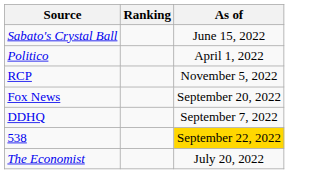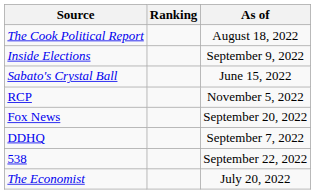+ row: The Cook Political Report | August 18, 2022
+ row: Inside Elections | September 9, 2022
- row: Politico | April 1, 2022
538 | As of: gold background -> no background
